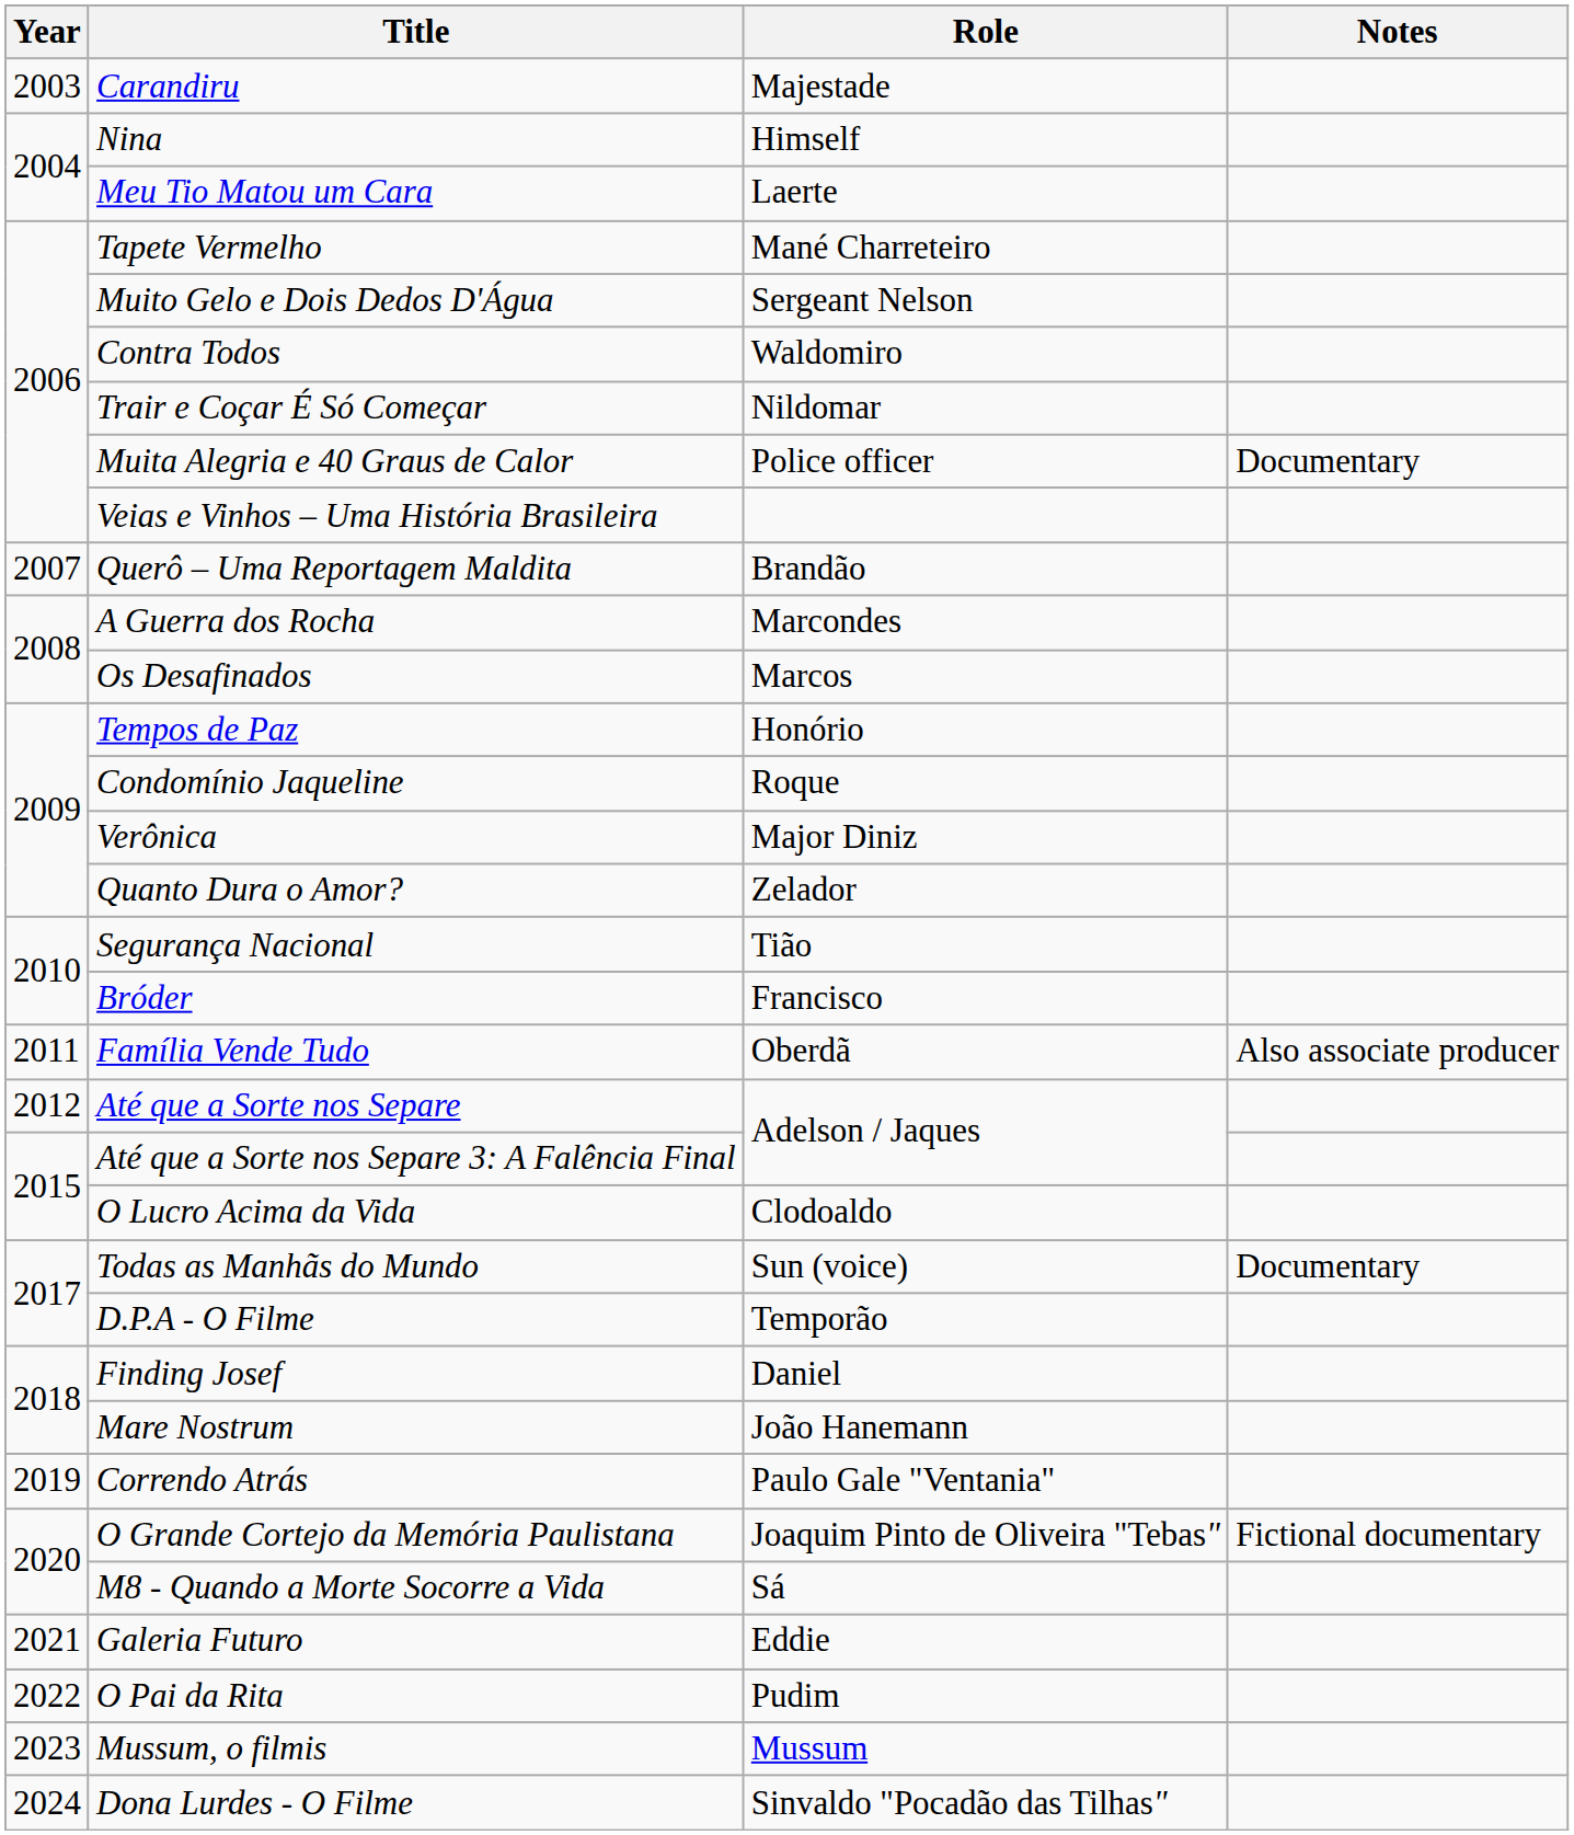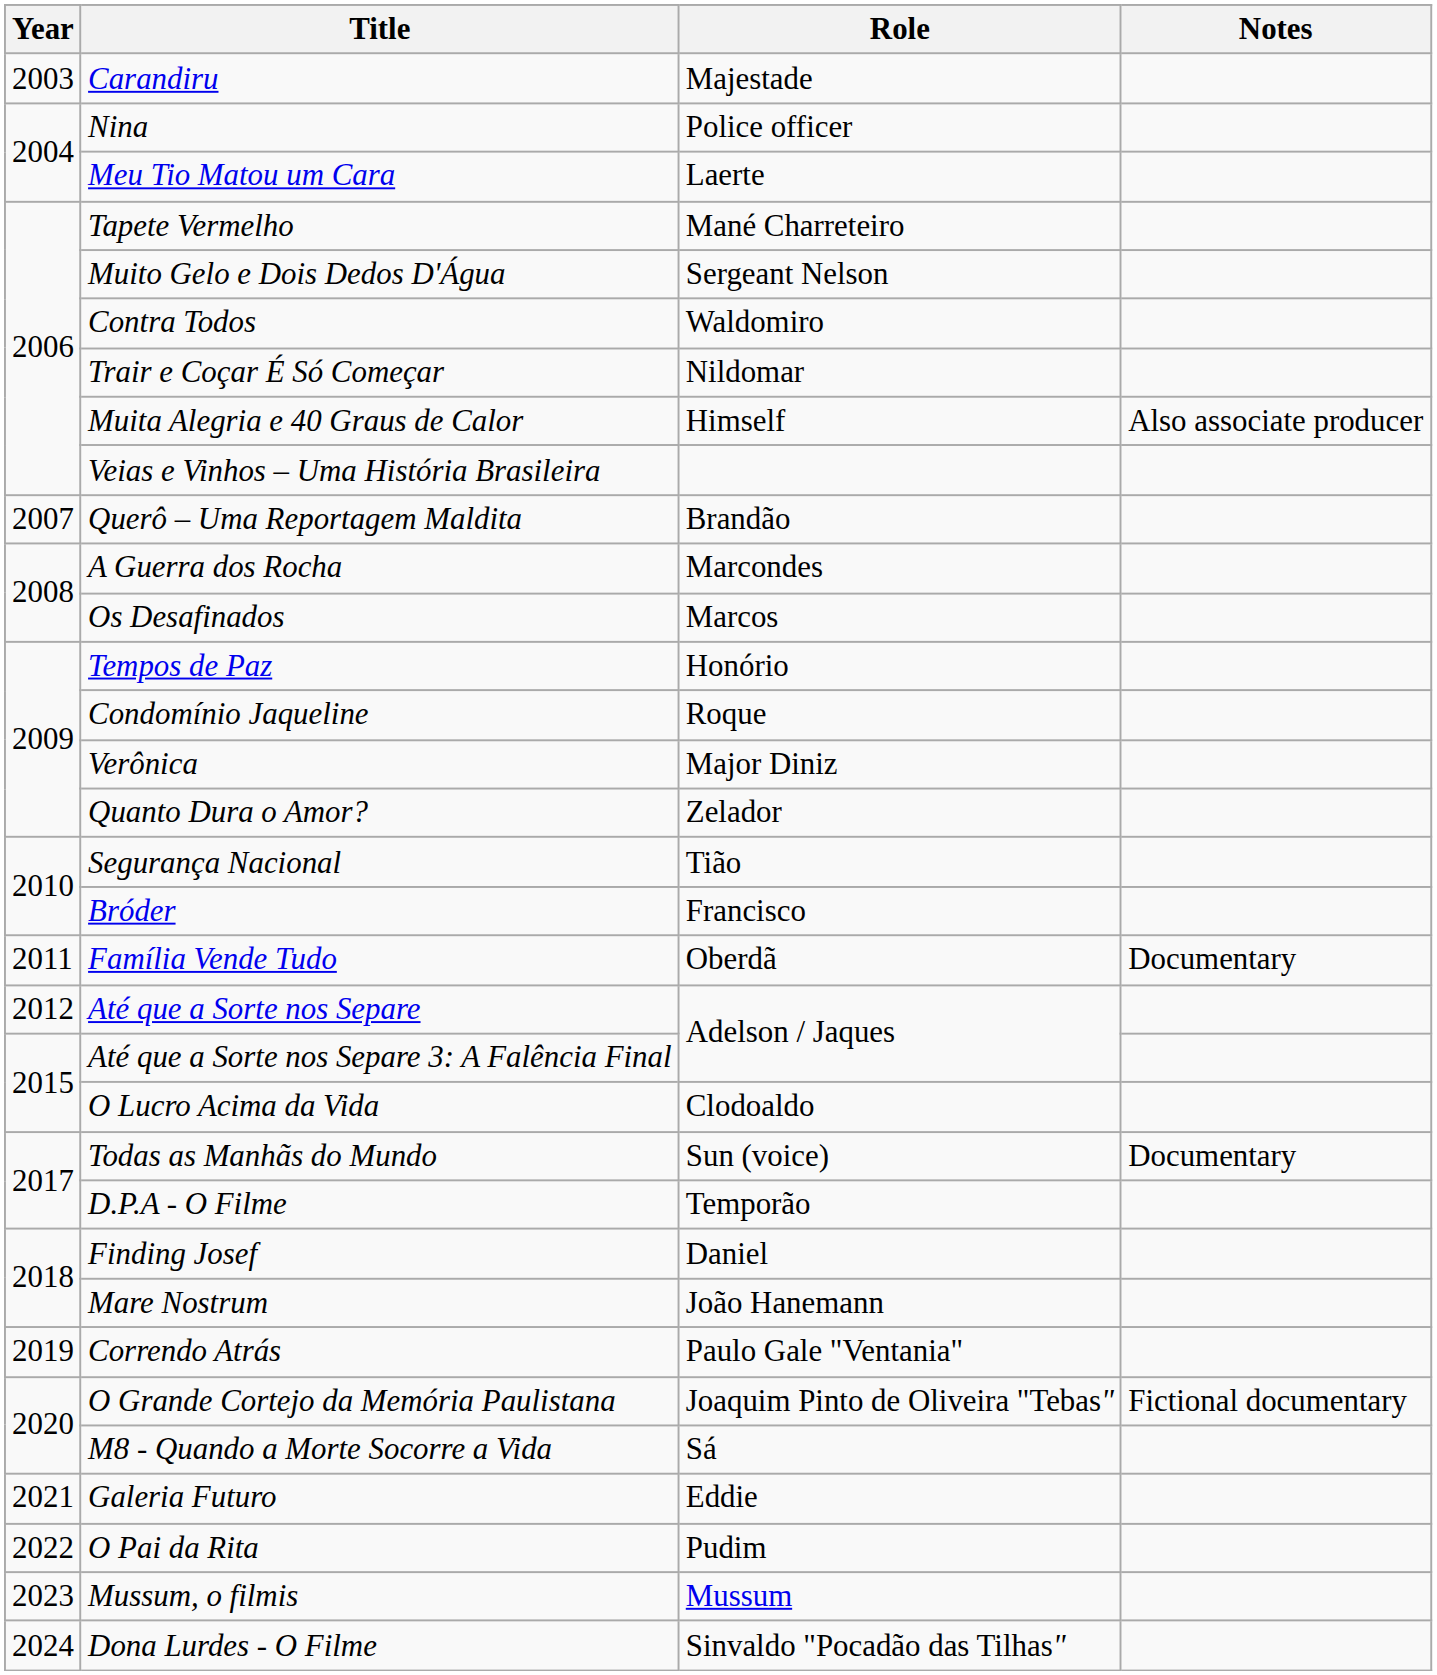Nina | Role: Himself -> Police officer
Muita Alegria e 40 Graus de Calor | Role: Police officer -> Himself
Muita Alegria e 40 Graus de Calor | Notes: Documentary -> Also associate producer
Família Vende Tudo | Notes: Also associate producer -> Documentary
